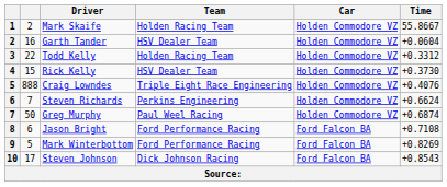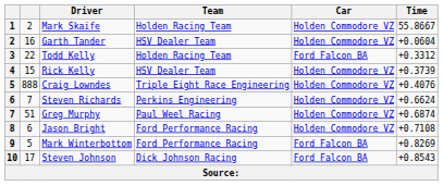Todd Kelly | Car: Holden Commodore VZ -> Ford Falcon BA
Rick Kelly | Time: +0.3730 -> +0.3739
Greg Murphy | column 2: 50 -> 51
Jason Bright | Car: Ford Falcon BA -> Holden Commodore VZ
